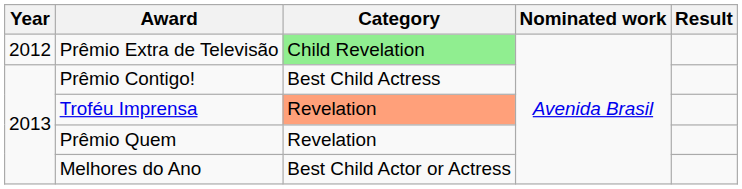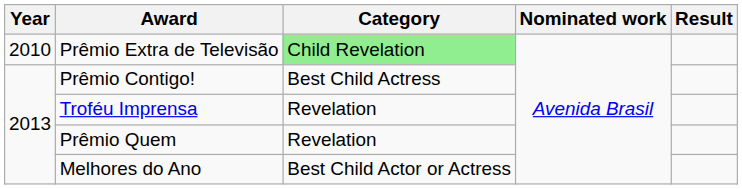Prêmio Extra de Televisão | Year: 2012 -> 2010
Troféu Imprensa | Category: lightsalmon background -> no background
